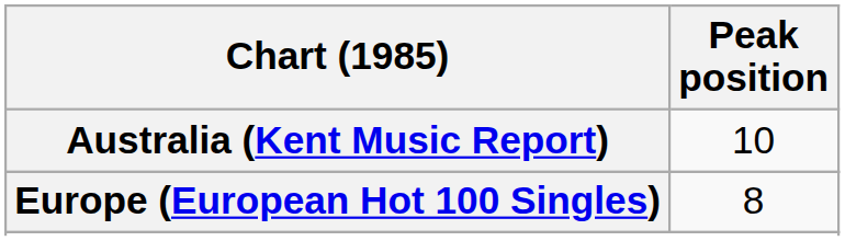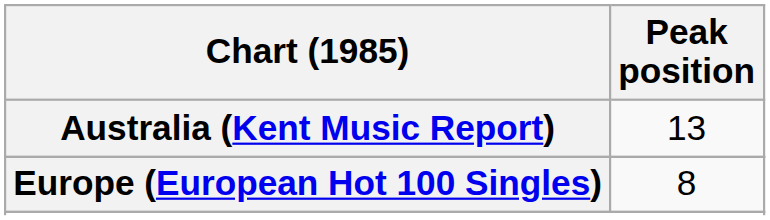Australia (Kent Music Report) | Peak position: 10 -> 13
